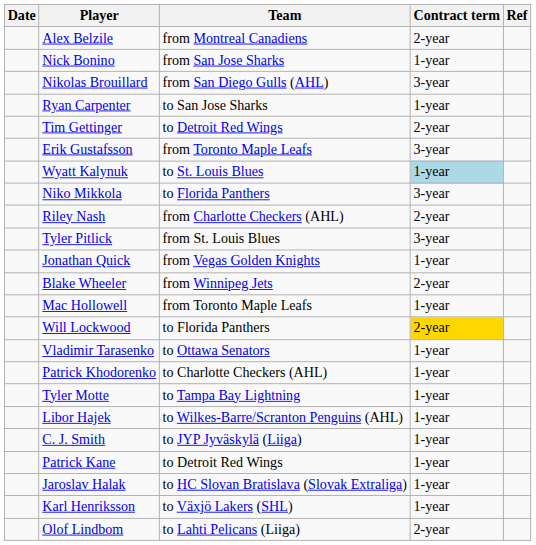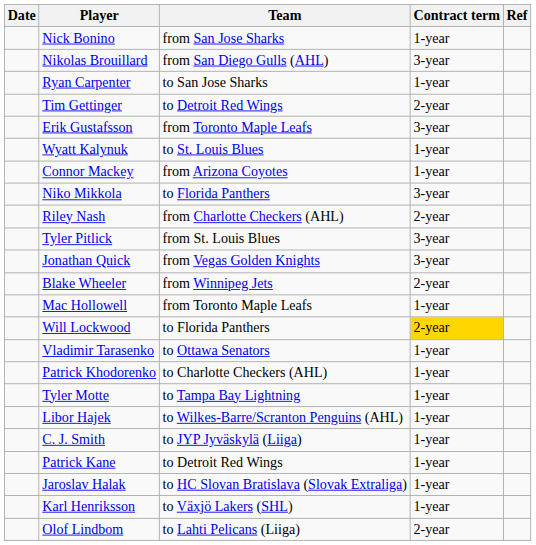- row: Alex Belzile | from Montreal Canadiens | 2-year
Wyatt Kalynuk | Contract term: lightblue background -> no background
+ row: Connor Mackey | from Arizona Coyotes | 1-year
Jonathan Quick | Contract term: 1-year -> 3-year
